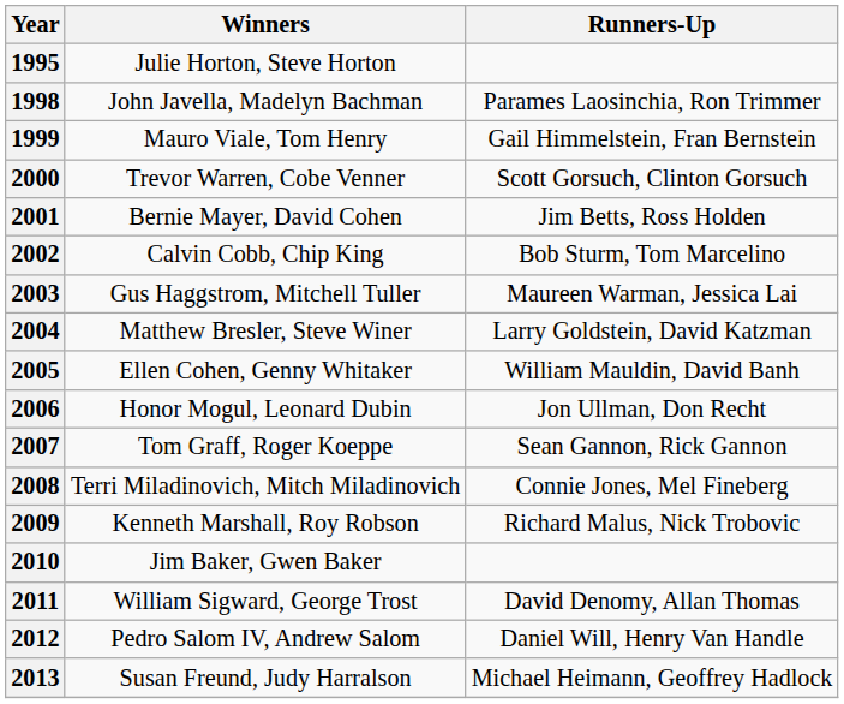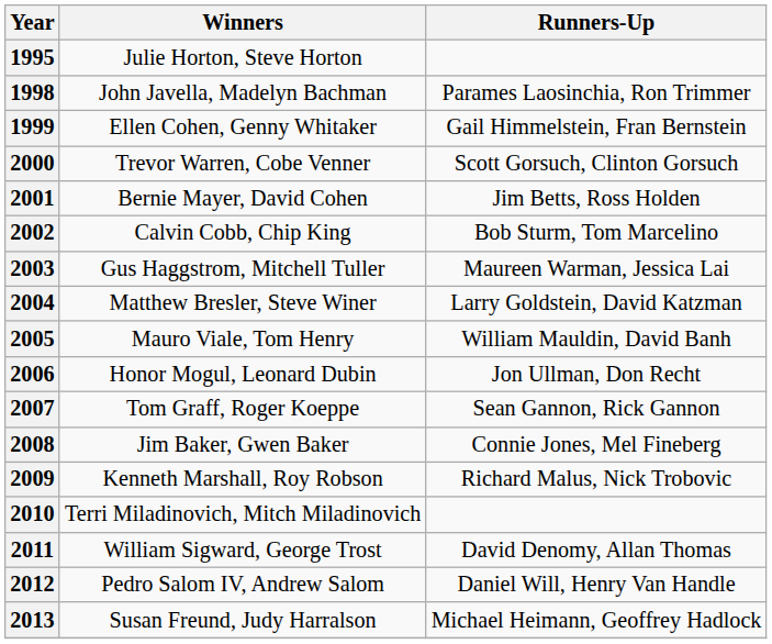1999 | Winners: Mauro Viale, Tom Henry -> Ellen Cohen, Genny Whitaker
2005 | Winners: Ellen Cohen, Genny Whitaker -> Mauro Viale, Tom Henry
2008 | Winners: Terri Miladinovich, Mitch Miladinovich -> Jim Baker, Gwen Baker
2010 | Winners: Jim Baker, Gwen Baker -> Terri Miladinovich, Mitch Miladinovich
